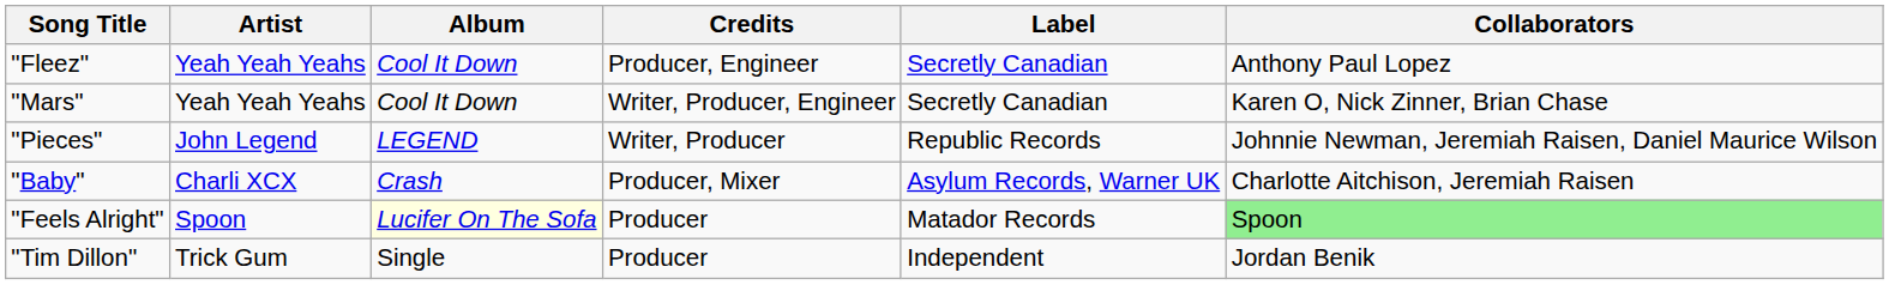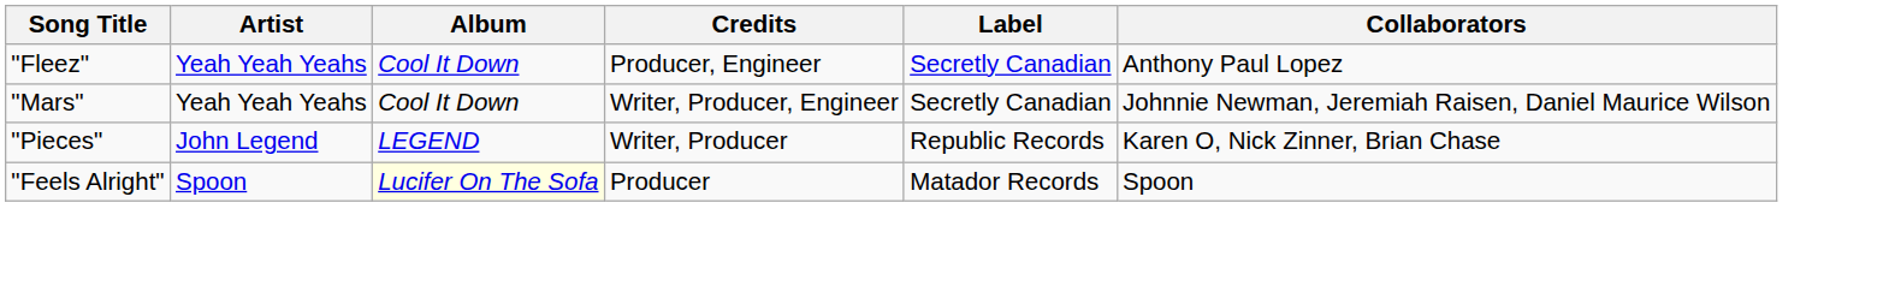"Mars" | Collaborators: Karen O, Nick Zinner, Brian Chase -> Johnnie Newman, Jeremiah Raisen, Daniel Maurice Wilson
"Pieces" | Collaborators: Johnnie Newman, Jeremiah Raisen, Daniel Maurice Wilson -> Karen O, Nick Zinner, Brian Chase
- row: "Baby" | Charli XCX | Crash | Producer, Mixer | Asylum Records, Warner UK | Charlotte Aitchison, Jeremiah Raisen
"Feels Alright" | Collaborators: lightgreen background -> no background
- row: "Tim Dillon" | Trick Gum | Single | Producer | Independent | Jordan Benik
